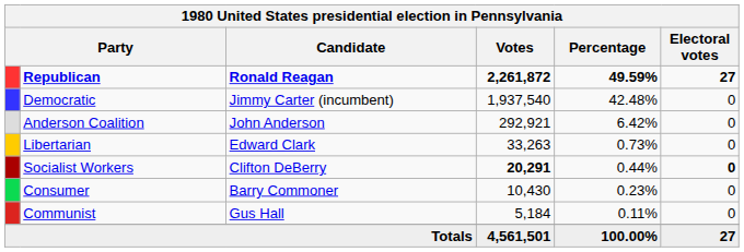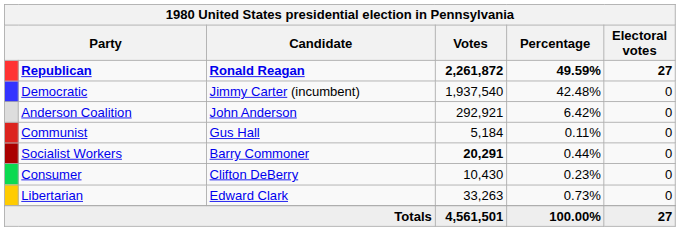rows swapped: Libertarian <-> Communist
Socialist Workers | Candidate: Clifton DeBerry -> Barry Commoner
Socialist Workers | Electoral votes: bold -> normal
Consumer | Candidate: Barry Commoner -> Clifton DeBerry
